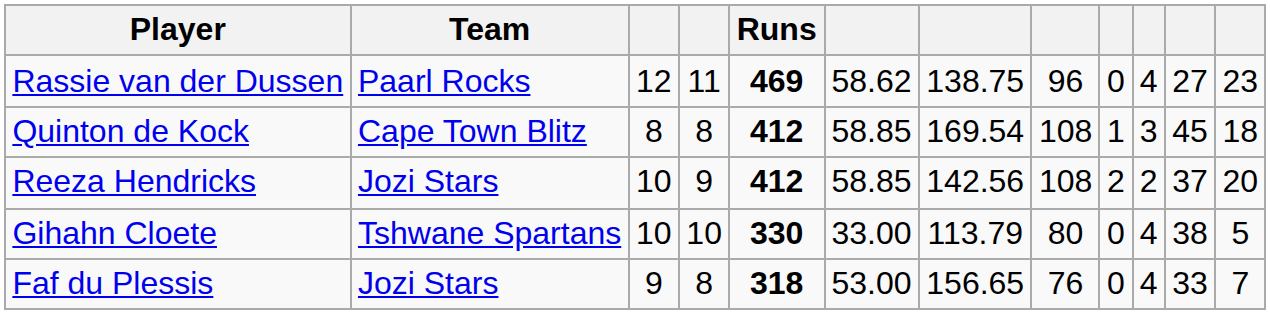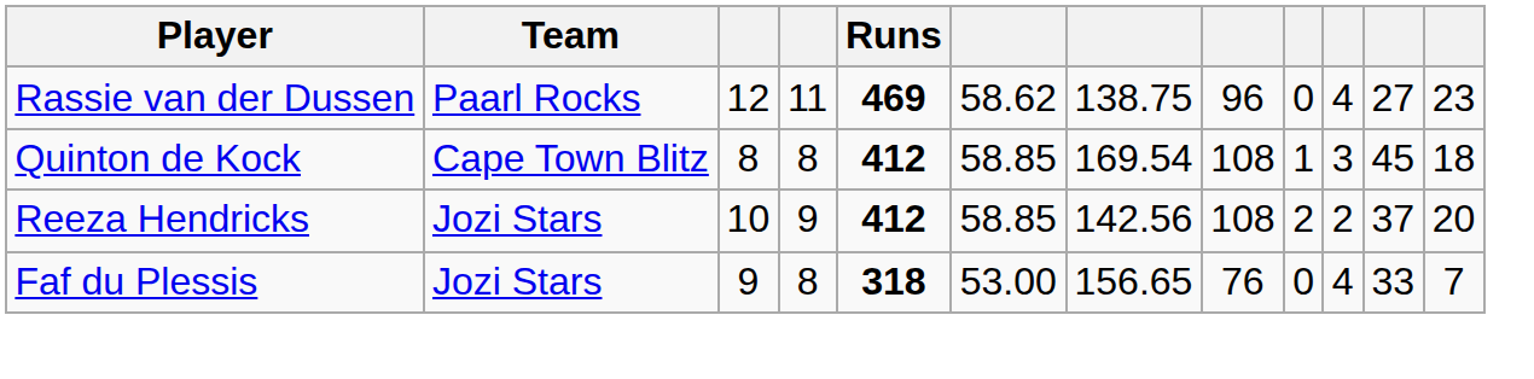- row: Gihahn Cloete | Tshwane Spartans | 10 | 10 | 330 | 33.00 | 113.79 | 80 | 0 | 4 | 38 | 5
